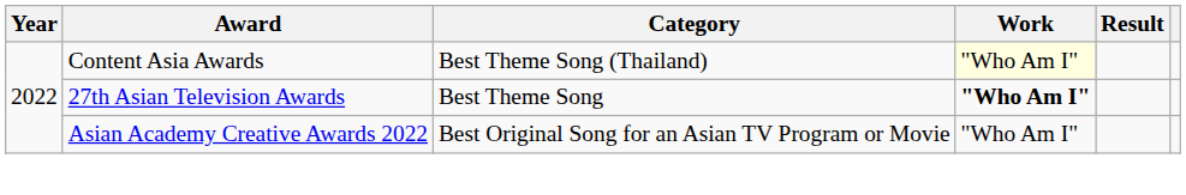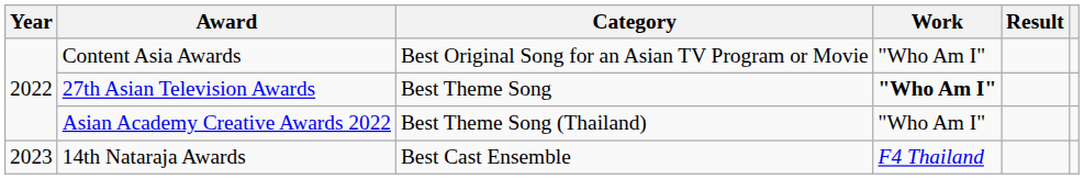Content Asia Awards | Category: Best Theme Song (Thailand) -> Best Original Song for an Asian TV Program or Movie
Content Asia Awards | Work: lightyellow background -> no background
Asian Academy Creative Awards 2022 | Category: Best Original Song for an Asian TV Program or Movie -> Best Theme Song (Thailand)
+ row: 2023 | 14th Nataraja Awards | Best Cast Ensemble | F4 Thailand
